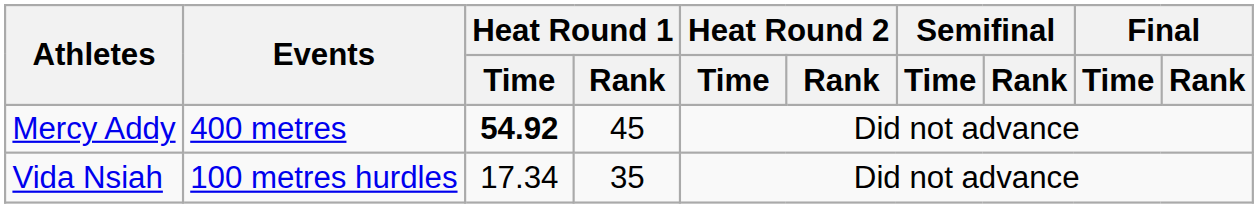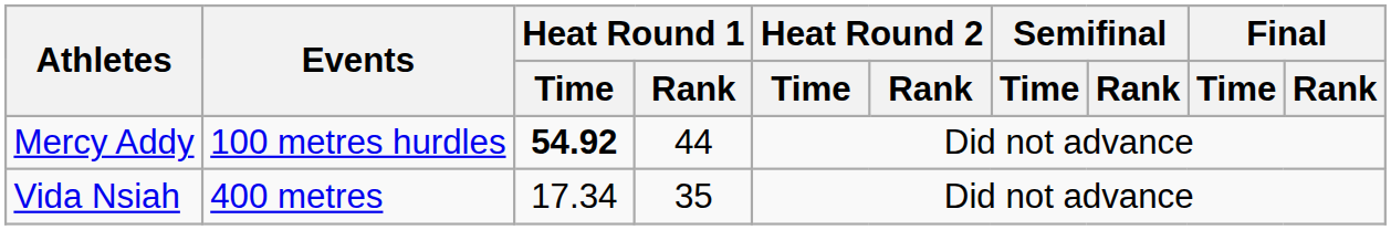Mercy Addy | Events: 400 metres -> 100 metres hurdles
Mercy Addy | Heat Round 1 / Rank: 45 -> 44
Vida Nsiah | Events: 100 metres hurdles -> 400 metres
